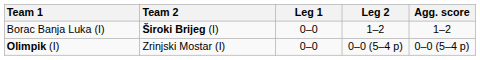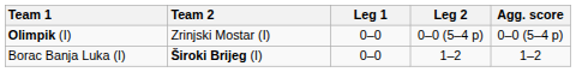rows swapped: Olimpik (I) <-> Borac Banja Luka (I)
